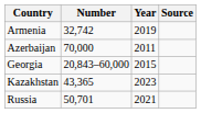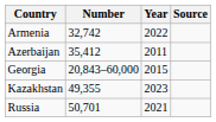Armenia | Year: 2019 -> 2022
Azerbaijan | Number: 70,000 -> 35,412
Kazakhstan | Number: 43,365 -> 49,355
